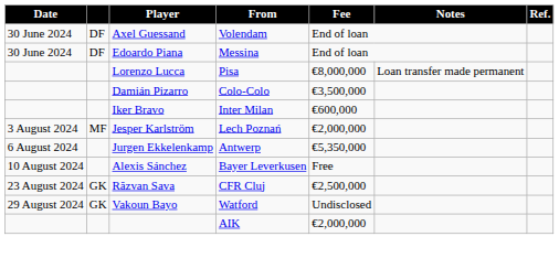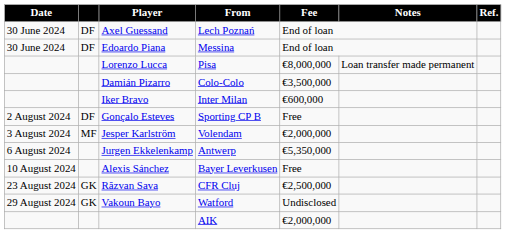Axel Guessand | From: Volendam -> Lech Poznań
+ row: 2 August 2024 | DF | Gonçalo Esteves | Sporting CP B | Free
Jesper Karlström | From: Lech Poznań -> Volendam
